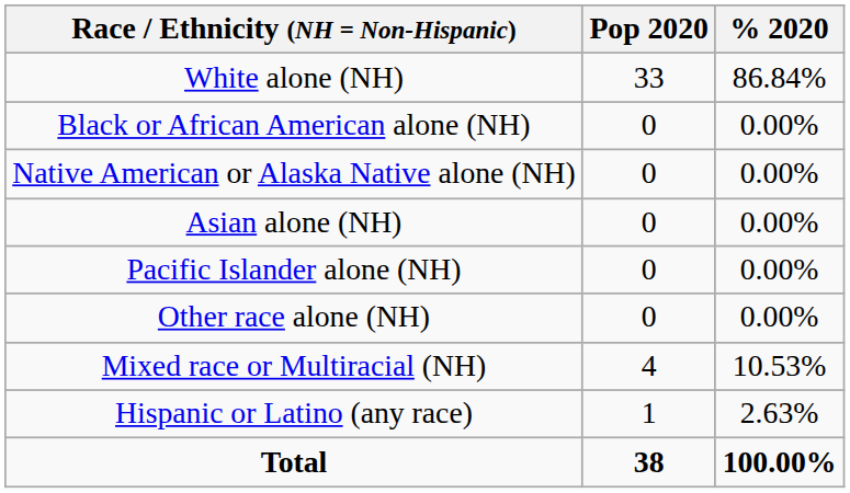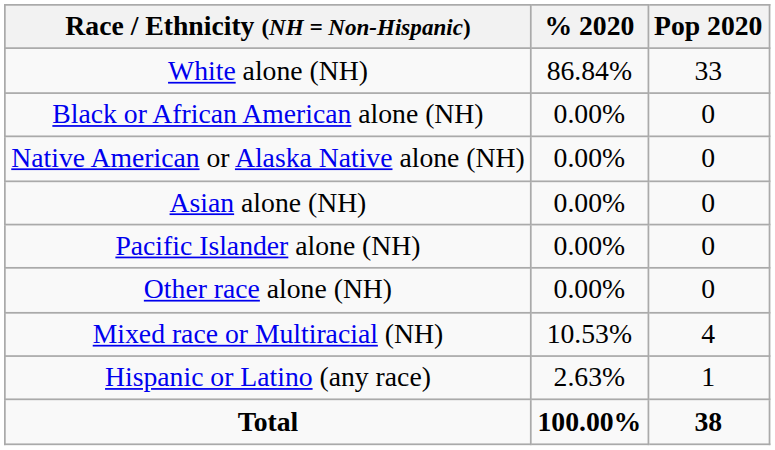columns swapped: Pop 2020 <-> % 2020
